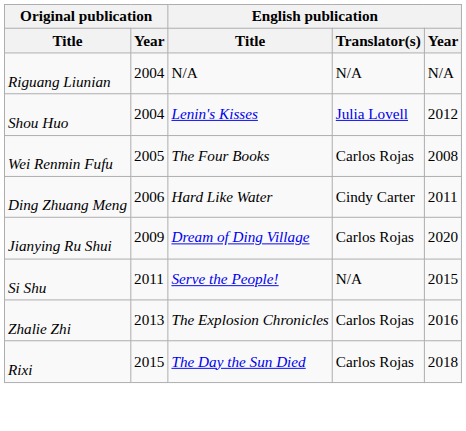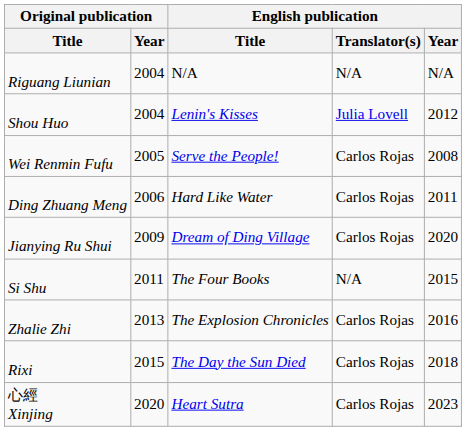Wei Renmin Fufu | English publication / Title: The Four Books -> Serve the People!
Ding Zhuang Meng | English publication / Translator(s): Cindy Carter -> Carlos Rojas
Si Shu | English publication / Title: Serve the People! -> The Four Books
+ row: 心經 Xinjing | 2020 | Heart Sutra | Carlos Rojas | 2023
